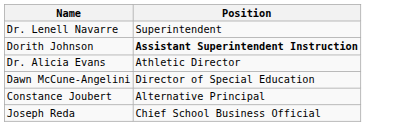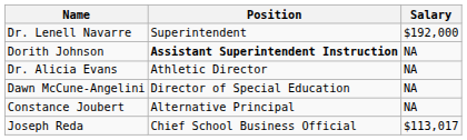+ column: Salary | $192,000 | NA | NA | NA | NA | $113,017
